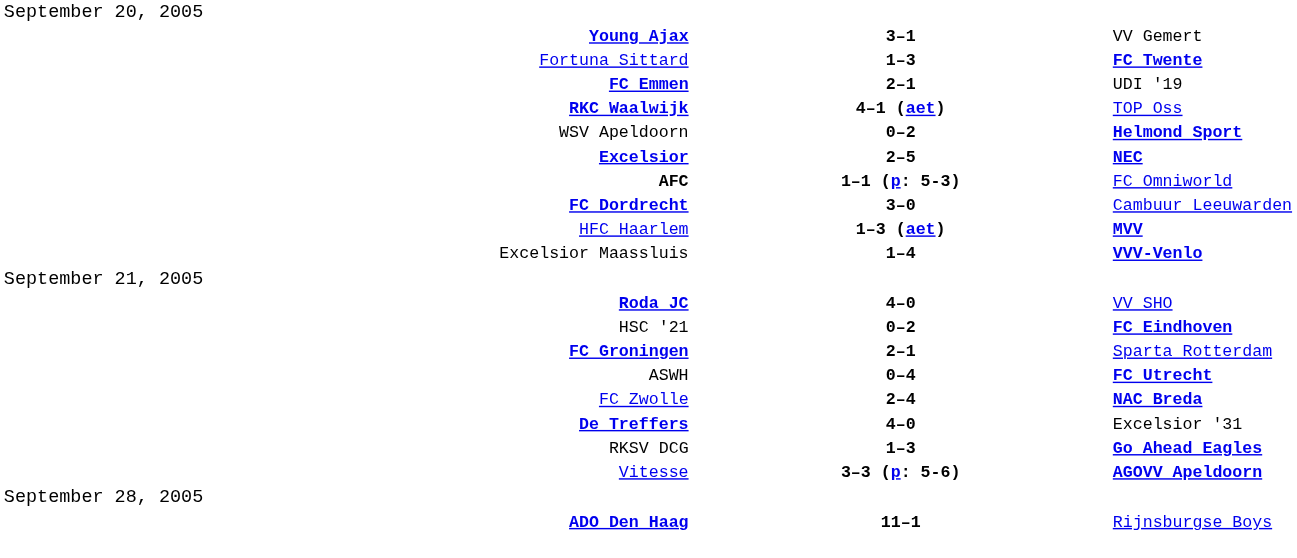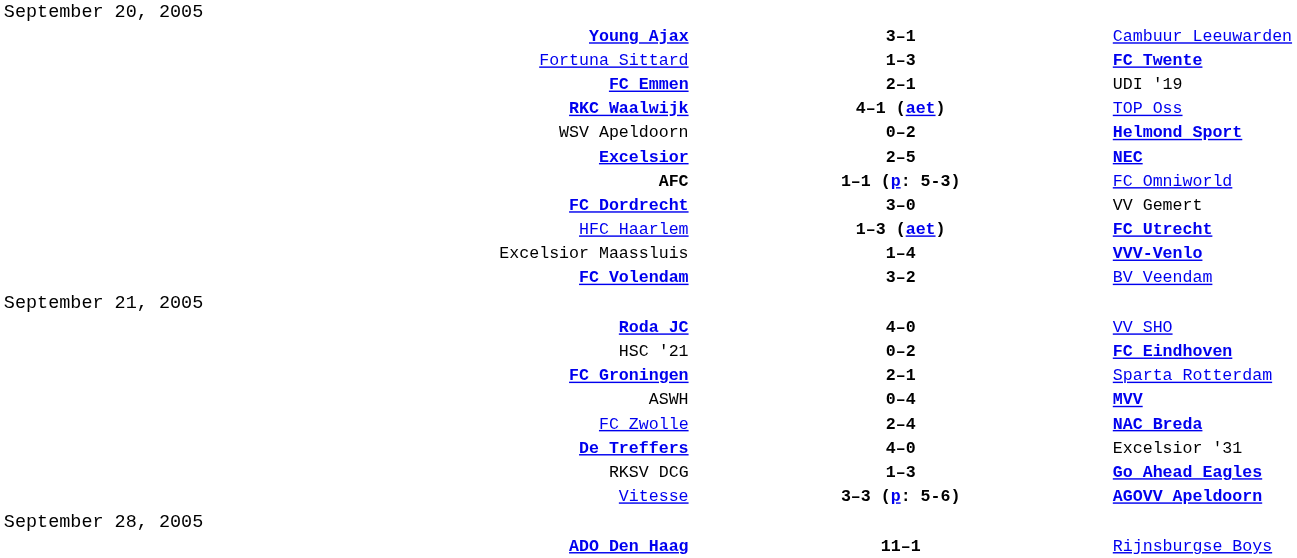Young Ajax | column 3: VV Gemert -> Cambuur Leeuwarden
FC Dordrecht | column 3: Cambuur Leeuwarden -> VV Gemert
HFC Haarlem | column 3: MVV -> FC Utrecht
+ row: FC Volendam | 3–2 | BV Veendam
ASWH | column 3: FC Utrecht -> MVV
